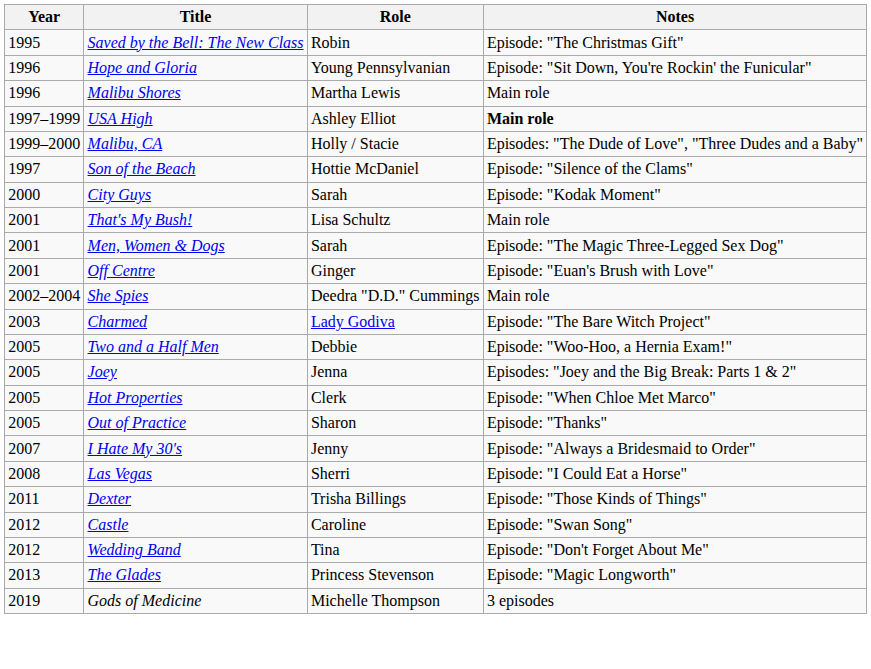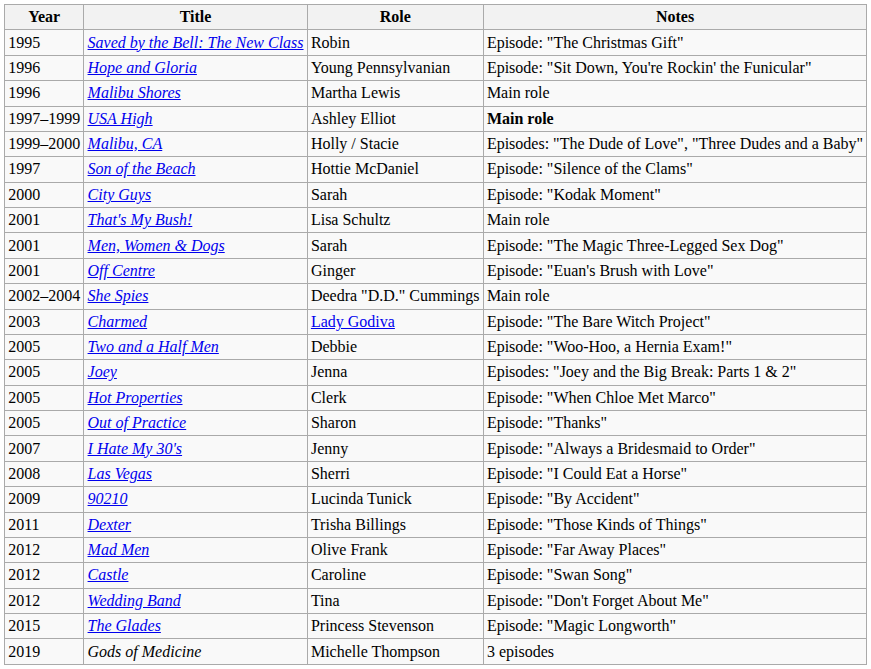+ row: 2009 | 90210 | Lucinda Tunick | Episode: "By Accident"
+ row: 2012 | Mad Men | Olive Frank | Episode: "Far Away Places"
The Glades | Year: 2013 -> 2015
